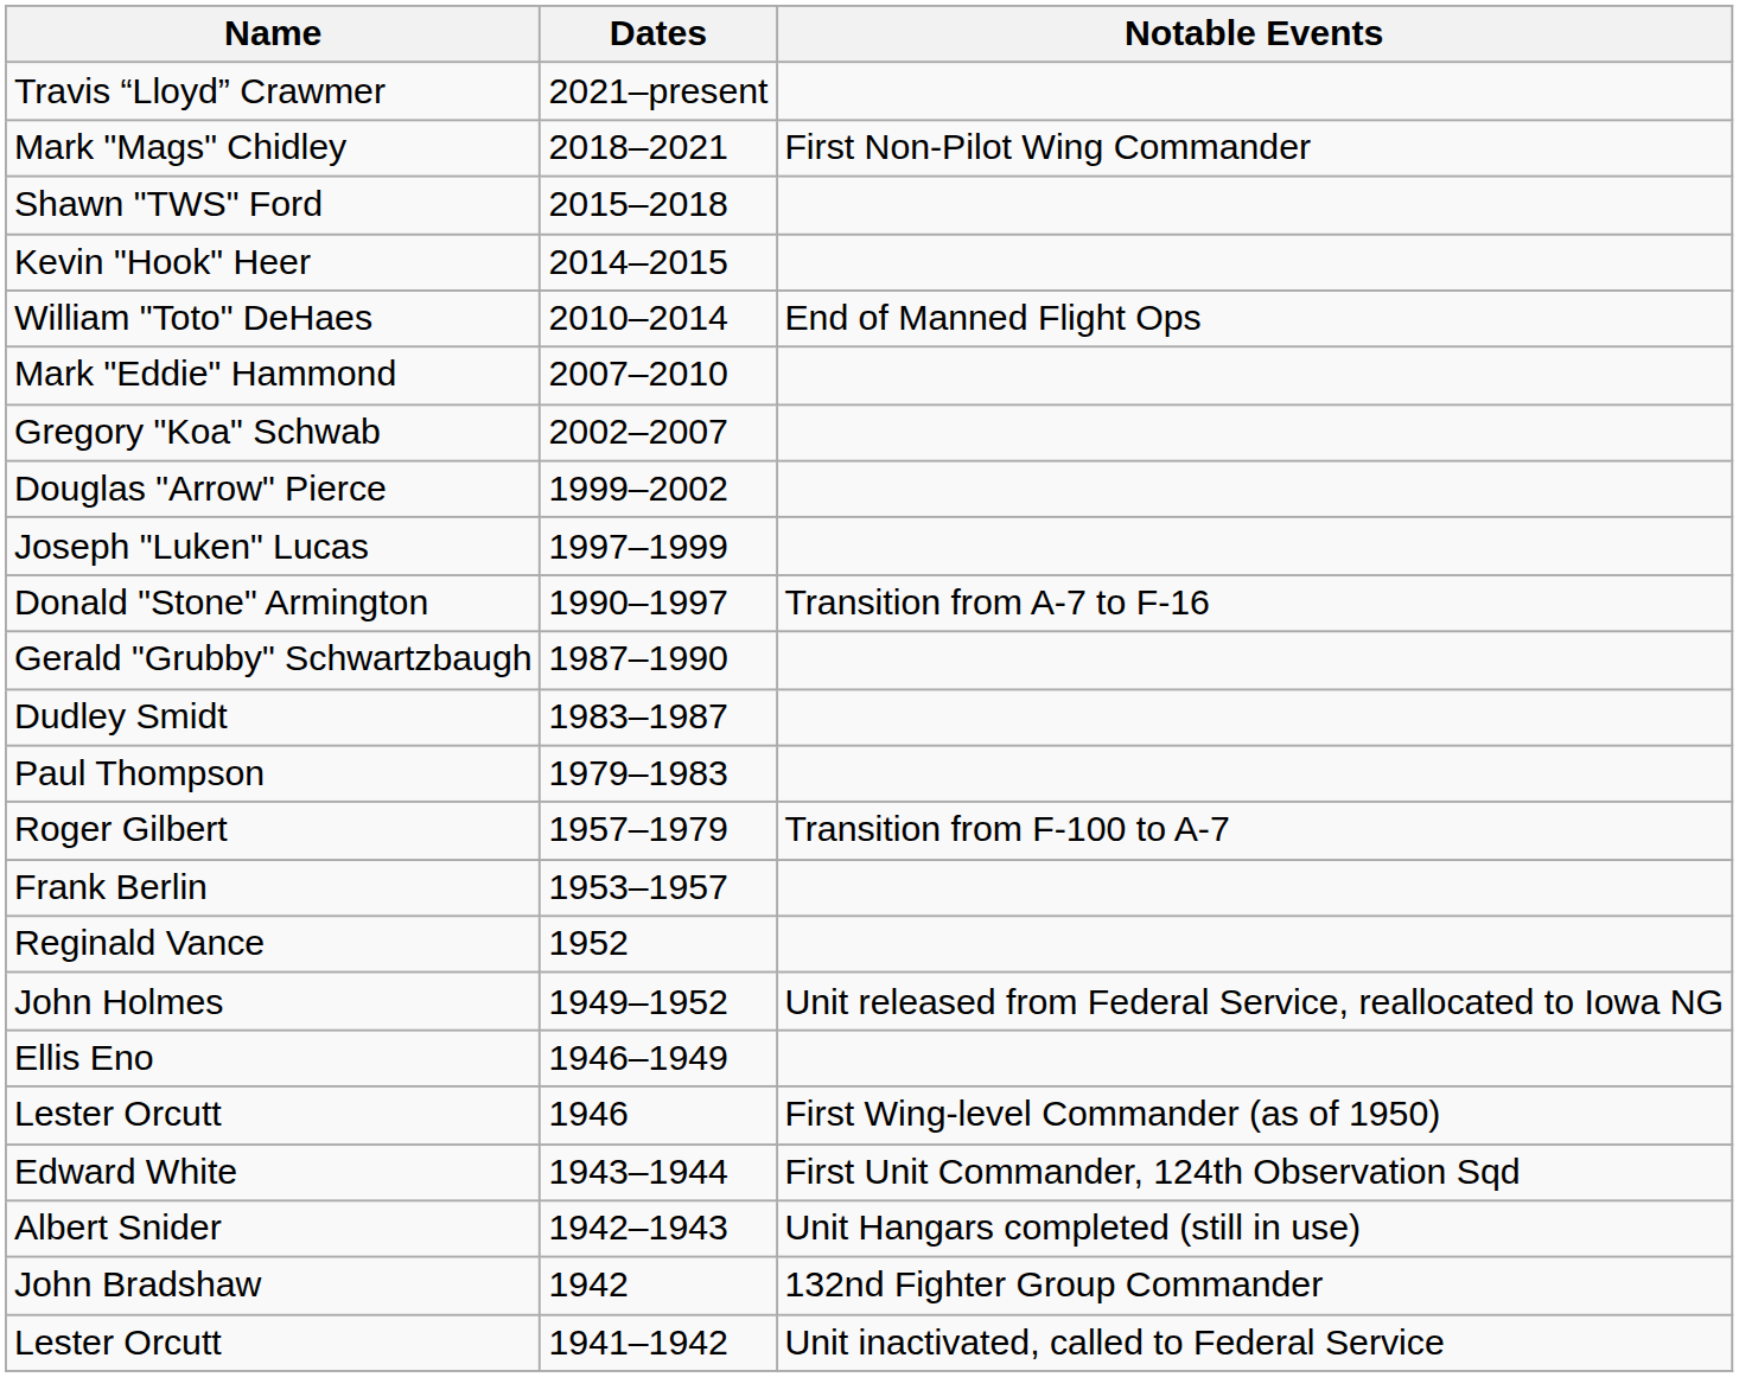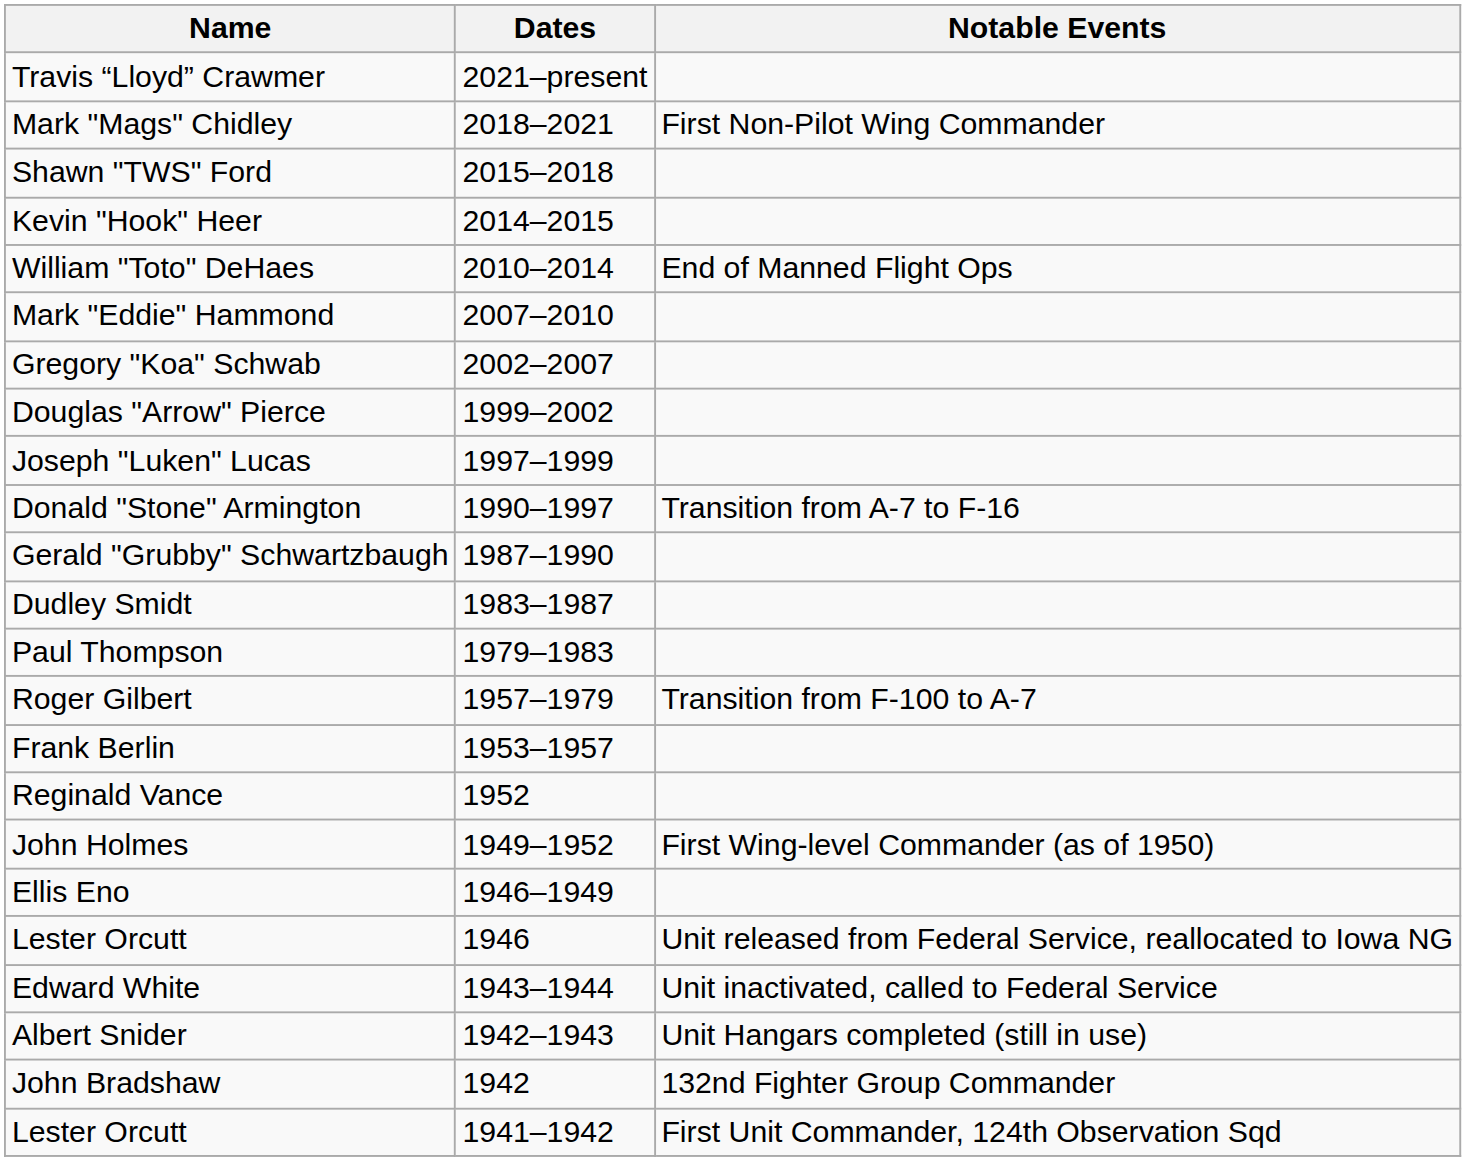John Holmes | Notable Events: Unit released from Federal Service, reallocated to Iowa NG -> First Wing-level Commander (as of 1950)
Lester Orcutt / 1946 | Notable Events: First Wing-level Commander (as of 1950) -> Unit released from Federal Service, reallocated to Iowa NG
Edward White | Notable Events: First Unit Commander, 124th Observation Sqd -> Unit inactivated, called to Federal Service
Lester Orcutt / 1941–1942 | Notable Events: Unit inactivated, called to Federal Service -> First Unit Commander, 124th Observation Sqd
